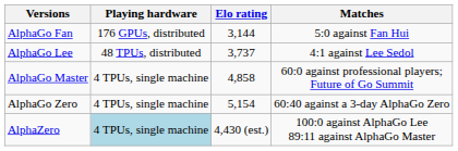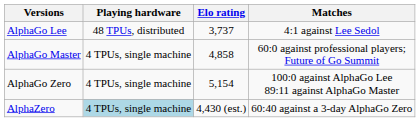- row: AlphaGo Fan | 176 GPUs, distributed | 3,144 | 5:0 against Fan Hui
AlphaGo Zero | Matches: 60:40 against a 3-day AlphaGo Zero -> 100:0 against AlphaGo Lee 89:11 against AlphaGo Master
AlphaZero | Matches: 100:0 against AlphaGo Lee 89:11 against AlphaGo Master -> 60:40 against a 3-day AlphaGo Zero
